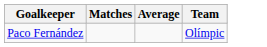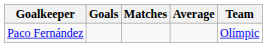+ column: Goals
